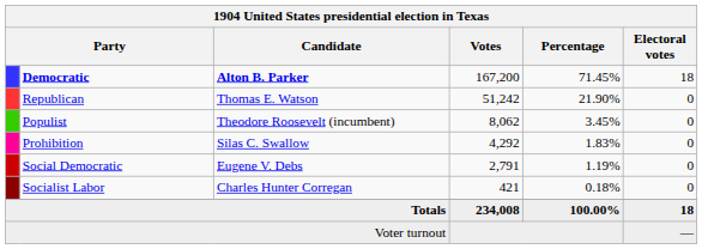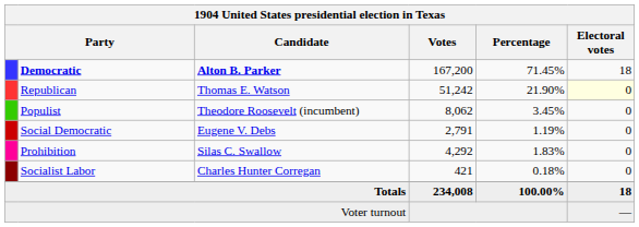Republican | Electoral votes: no background -> lightyellow background
rows swapped: Prohibition <-> Social Democratic
